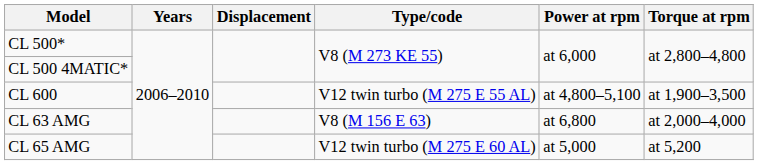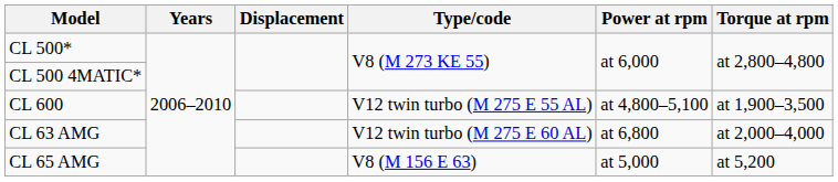CL 63 AMG | Type/code: V8 (M 156 E 63) -> V12 twin turbo (M 275 E 60 AL)
CL 65 AMG | Type/code: V12 twin turbo (M 275 E 60 AL) -> V8 (M 156 E 63)
